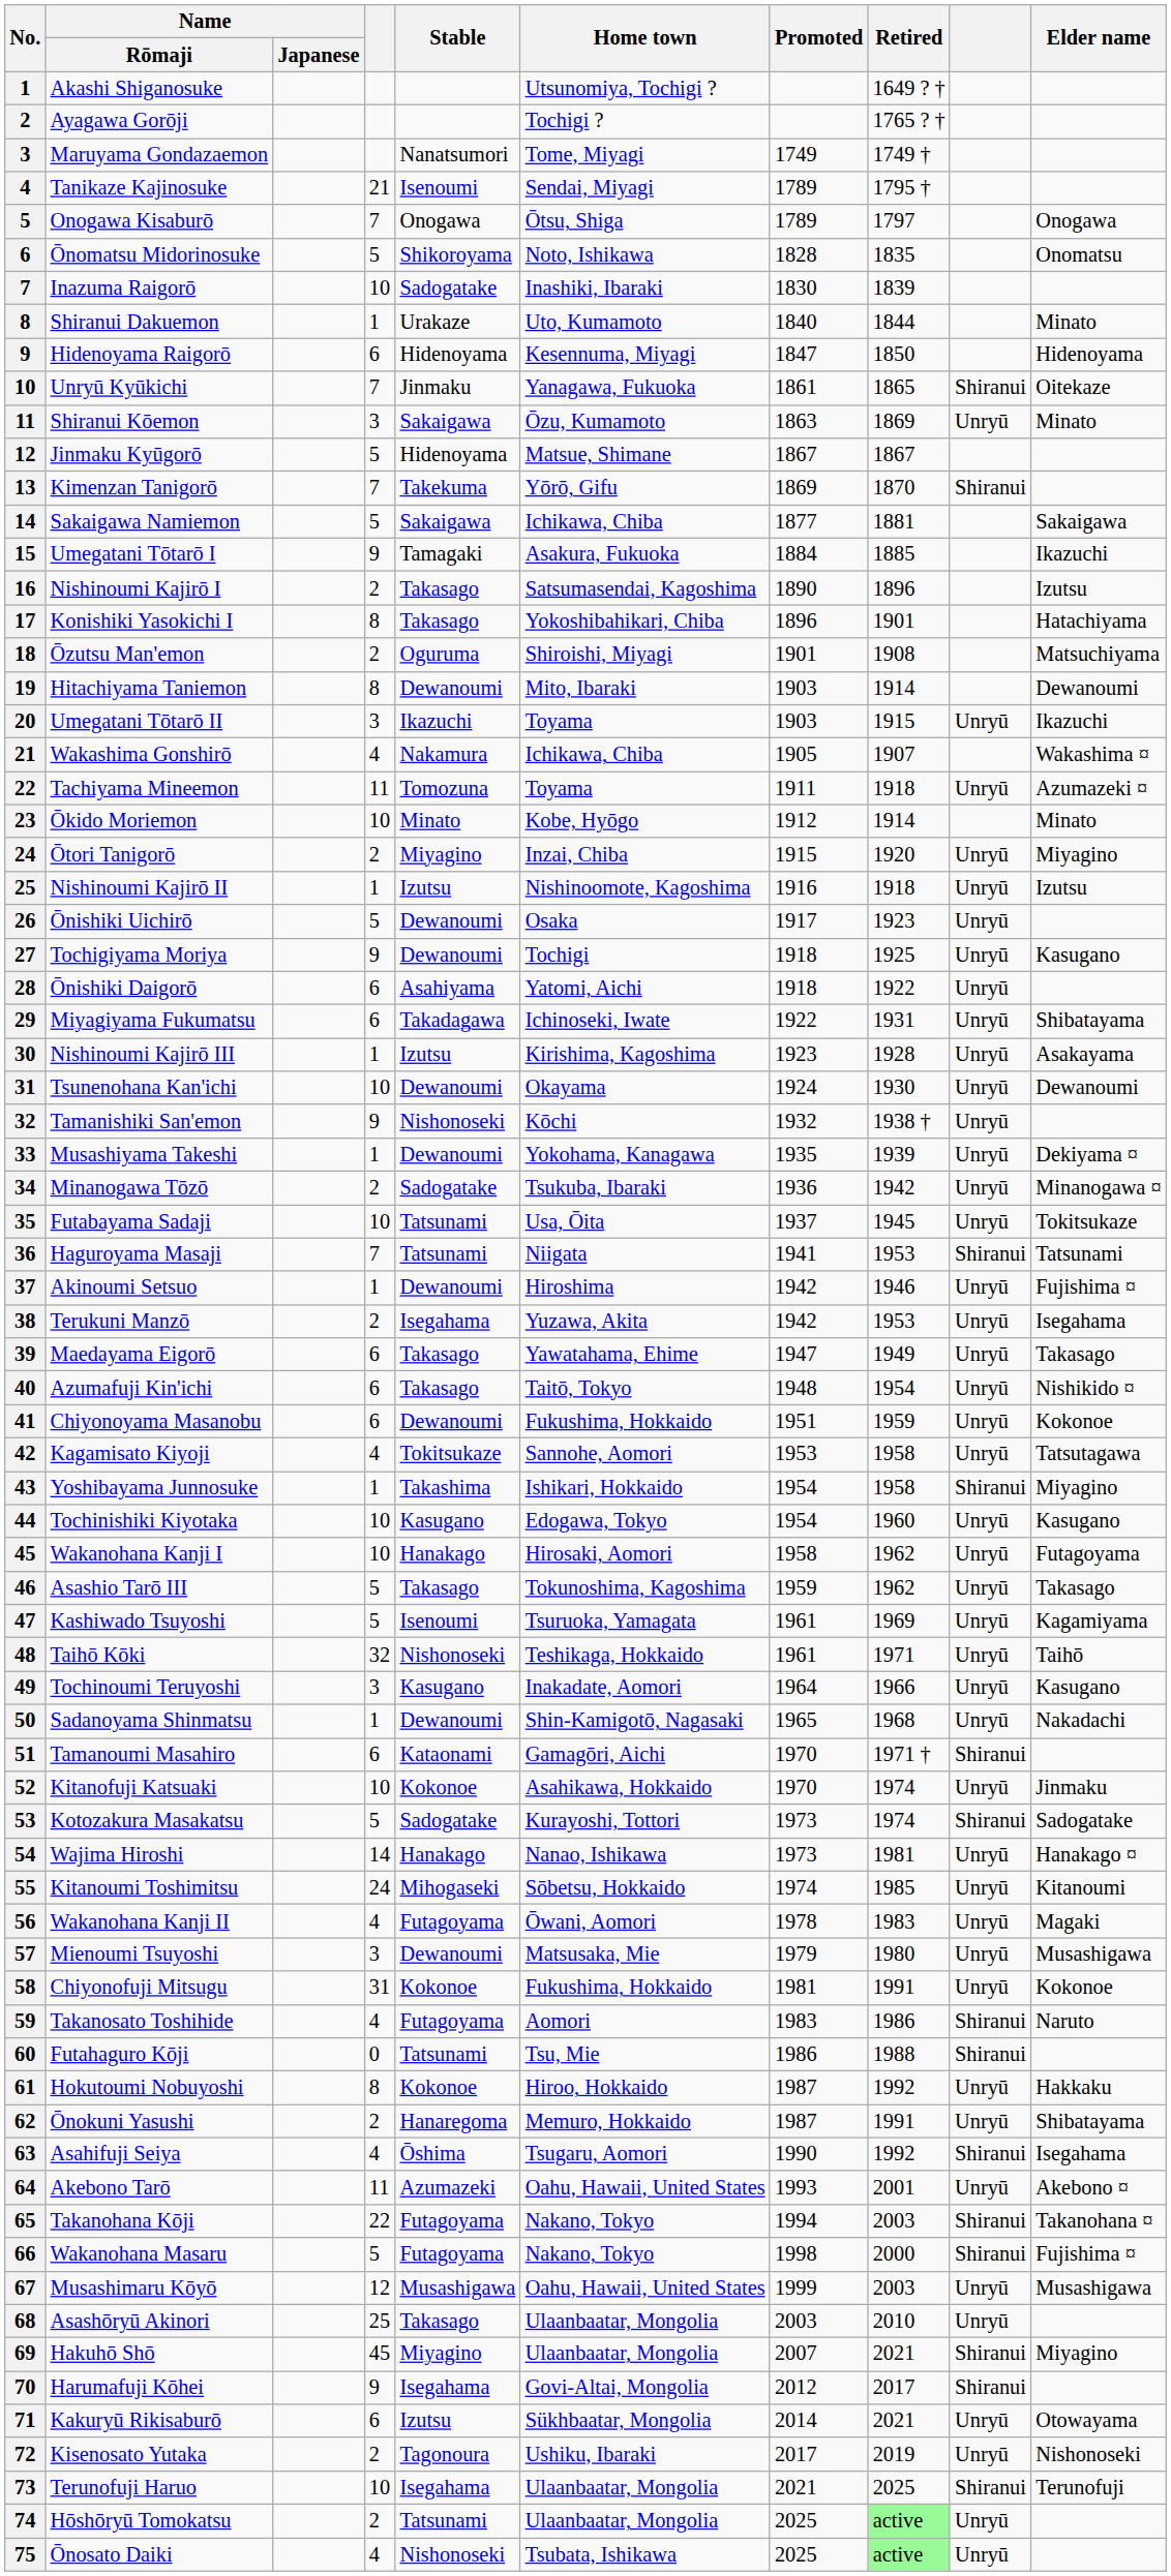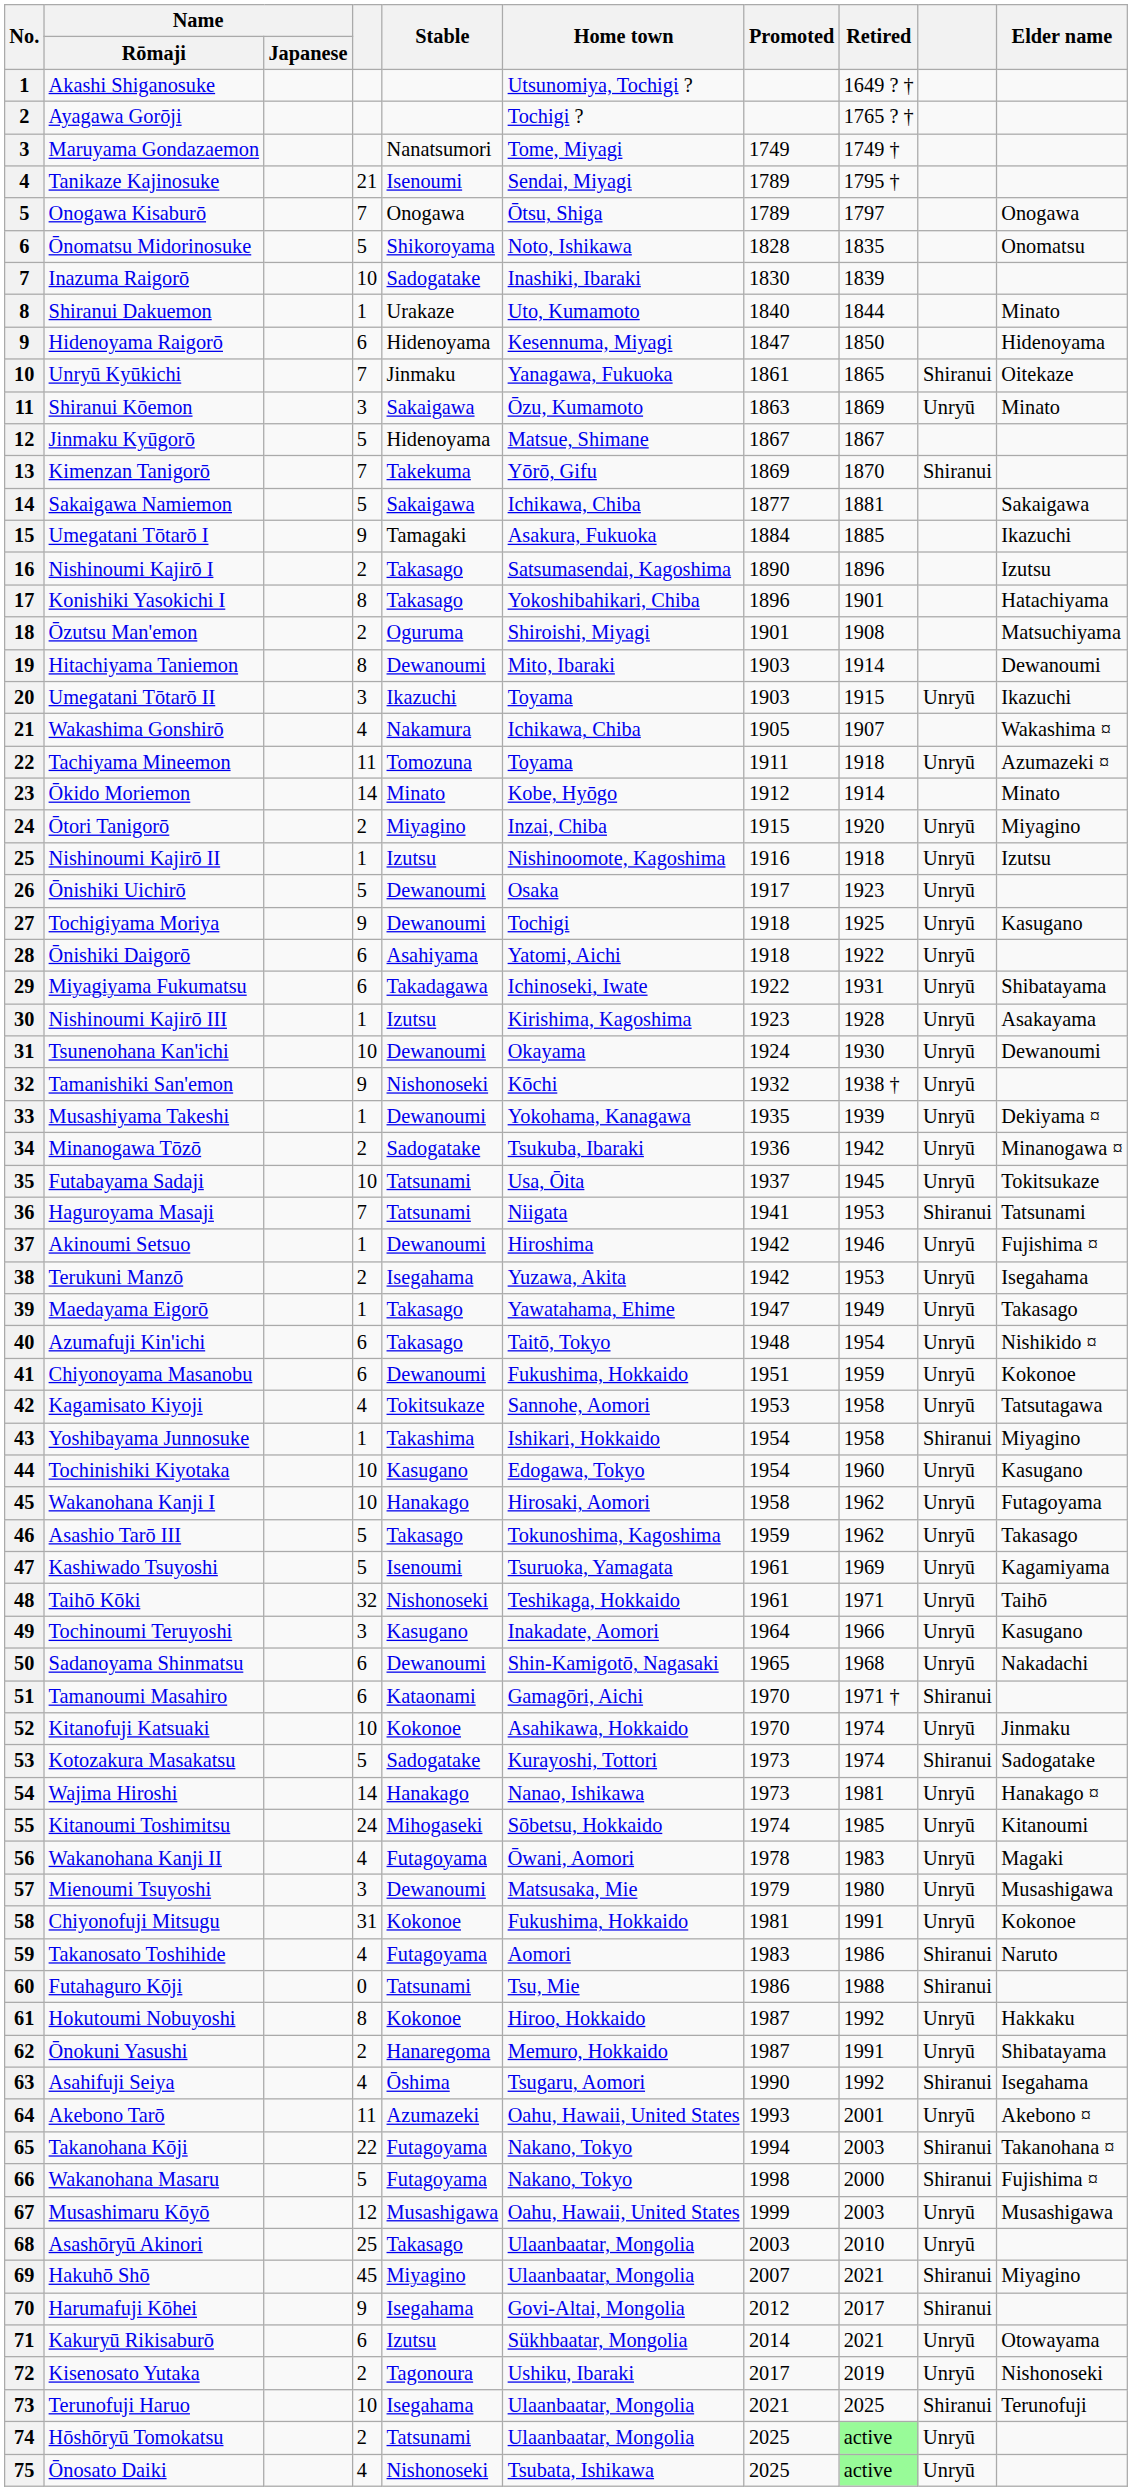Ōkido Moriemon | column 4: 10 -> 14
Maedayama Eigorō | column 4: 6 -> 1
Sadanoyama Shinmatsu | column 4: 1 -> 6
